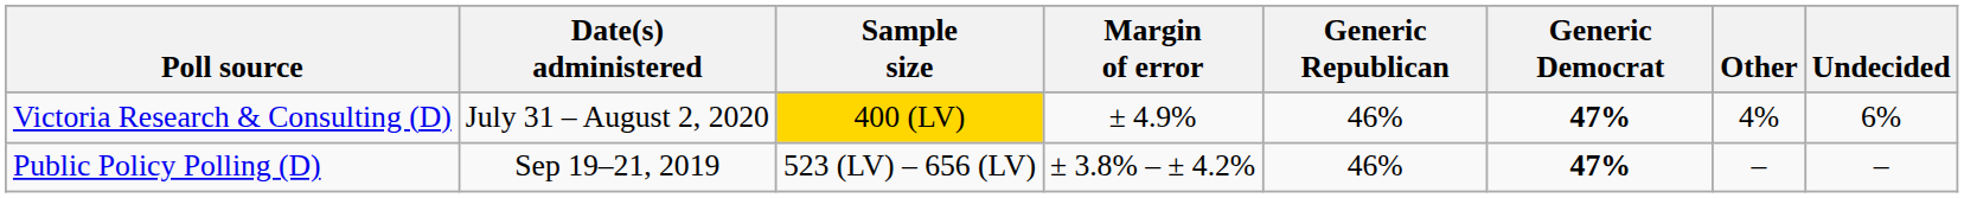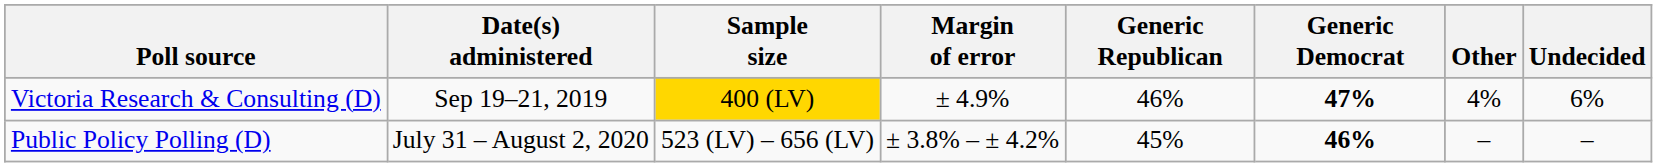Victoria Research & Consulting (D) | Date(s) administered: July 31 – August 2, 2020 -> Sep 19–21, 2019
Public Policy Polling (D) | Date(s) administered: Sep 19–21, 2019 -> July 31 – August 2, 2020
Public Policy Polling (D) | Generic Republican: 46% -> 45%
Public Policy Polling (D) | Generic Democrat: 47% -> 46%
